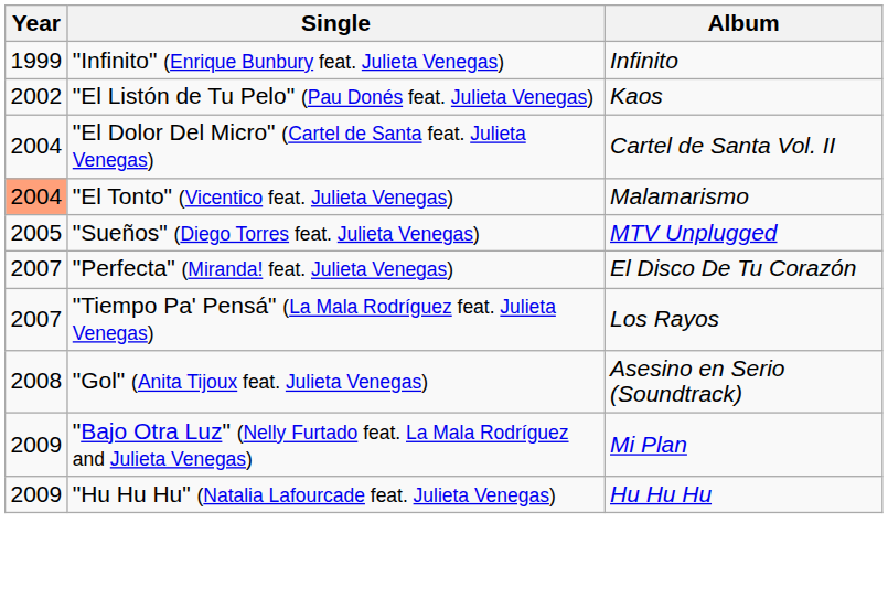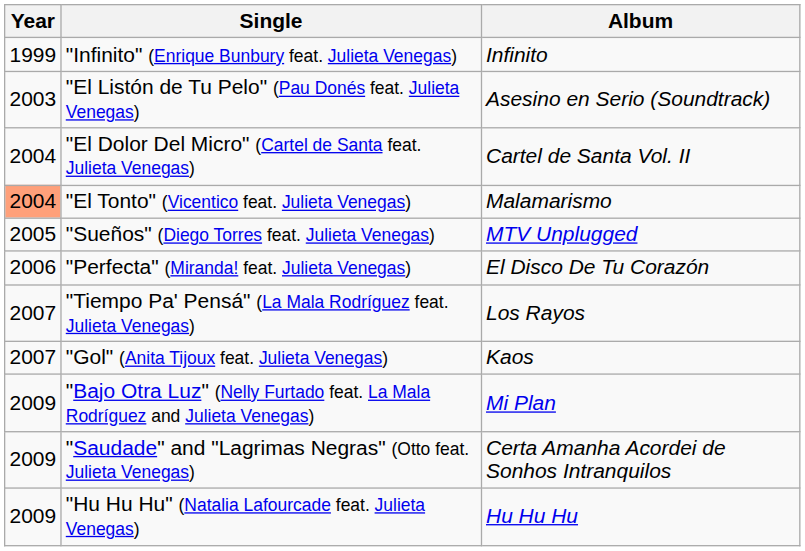"El Listón de Tu Pelo" (Pau Donés feat. Julieta Venegas) | Year: 2002 -> 2003
"El Listón de Tu Pelo" (Pau Donés feat. Julieta Venegas) | Album: Kaos -> Asesino en Serio (Soundtrack)
"Perfecta" (Miranda! feat. Julieta Venegas) | Year: 2007 -> 2006
"Gol" (Anita Tijoux feat. Julieta Venegas) | Year: 2008 -> 2007
"Gol" (Anita Tijoux feat. Julieta Venegas) | Album: Asesino en Serio (Soundtrack) -> Kaos
+ row: 2009 | "Saudade" and "Lagrimas Negras" (Otto feat. Julieta Venegas) | Certa Amanha Acordei de Sonhos Intranquilos
